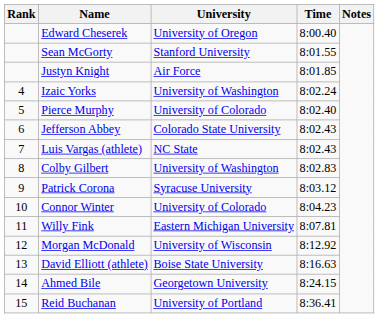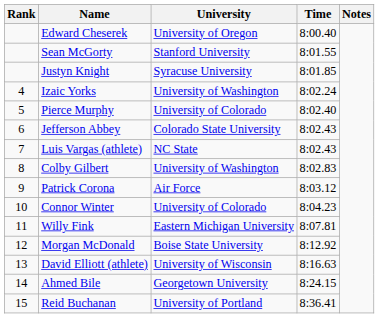Justyn Knight | University: Air Force -> Syracuse University
Patrick Corona | University: Syracuse University -> Air Force
Morgan McDonald | University: University of Wisconsin -> Boise State University
David Elliott (athlete) | University: Boise State University -> University of Wisconsin
